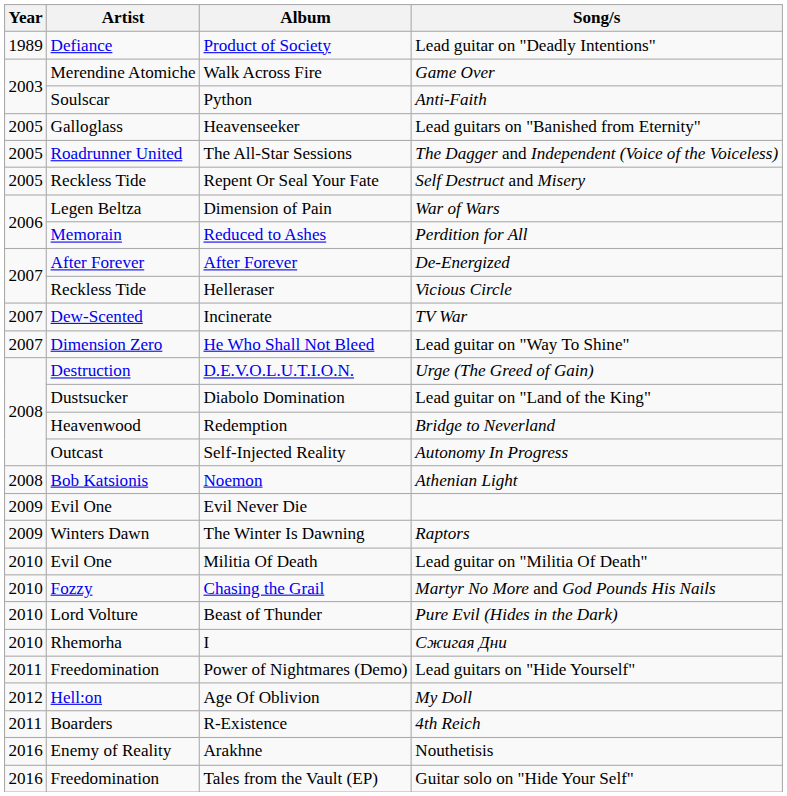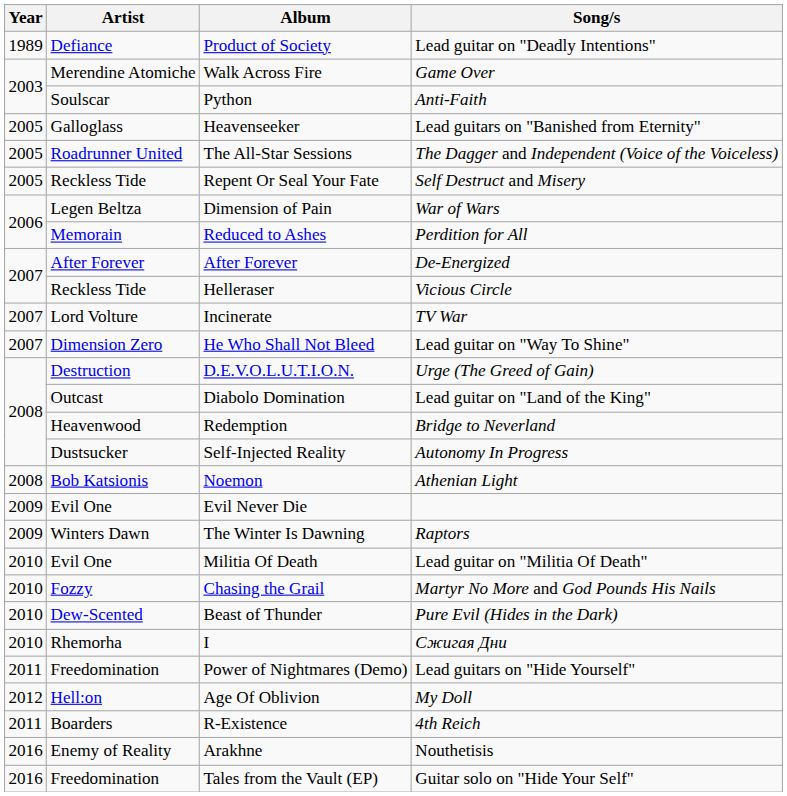Incinerate | Artist: Dew-Scented -> Lord Volture
Diabolo Domination | Artist: Dustsucker -> Outcast
Self-Injected Reality | Artist: Outcast -> Dustsucker
Beast of Thunder | Artist: Lord Volture -> Dew-Scented
